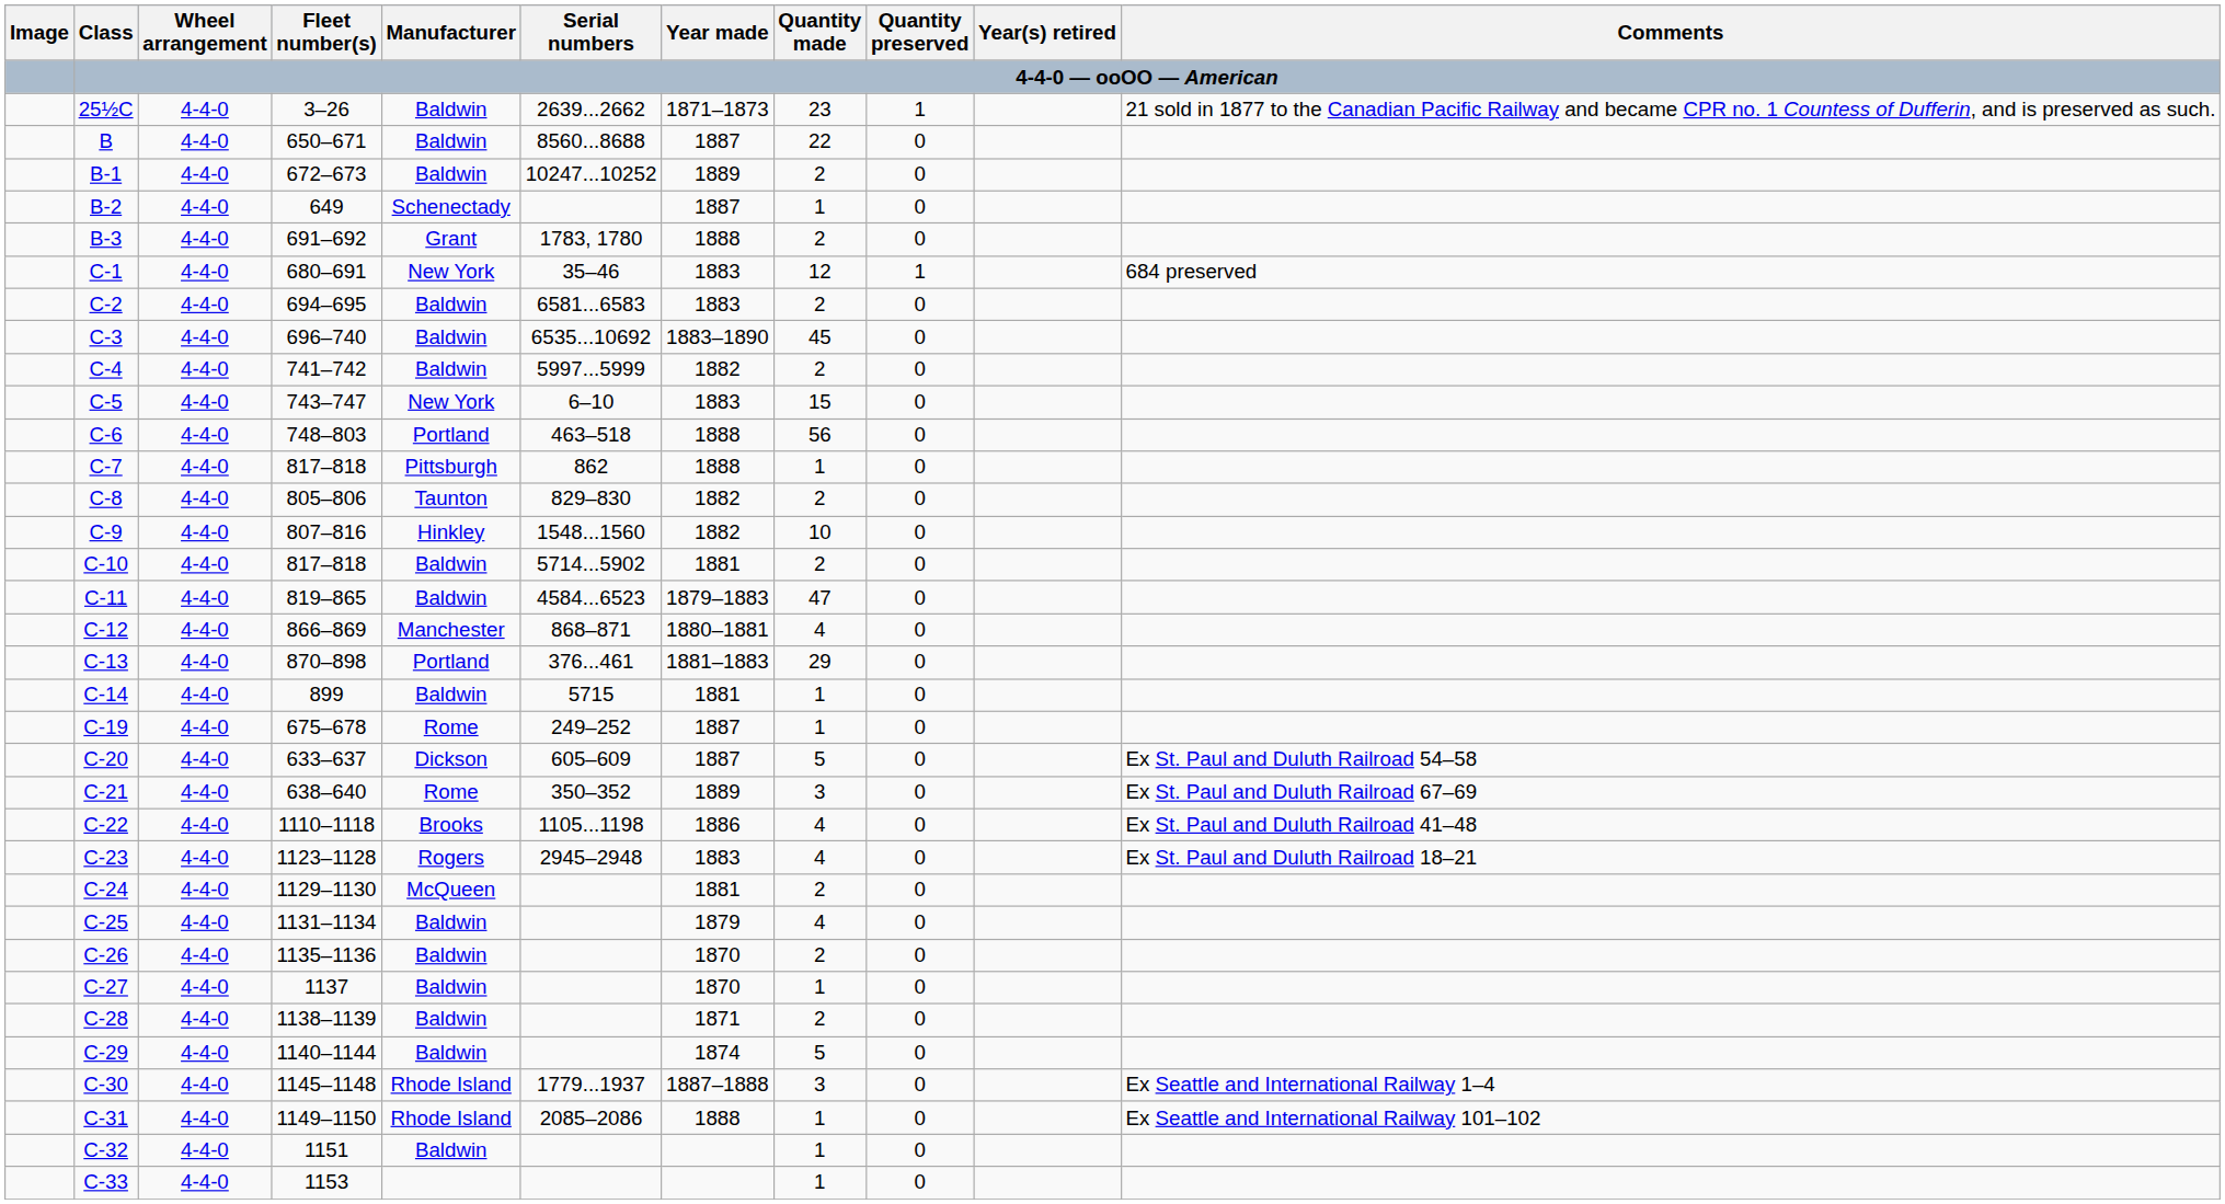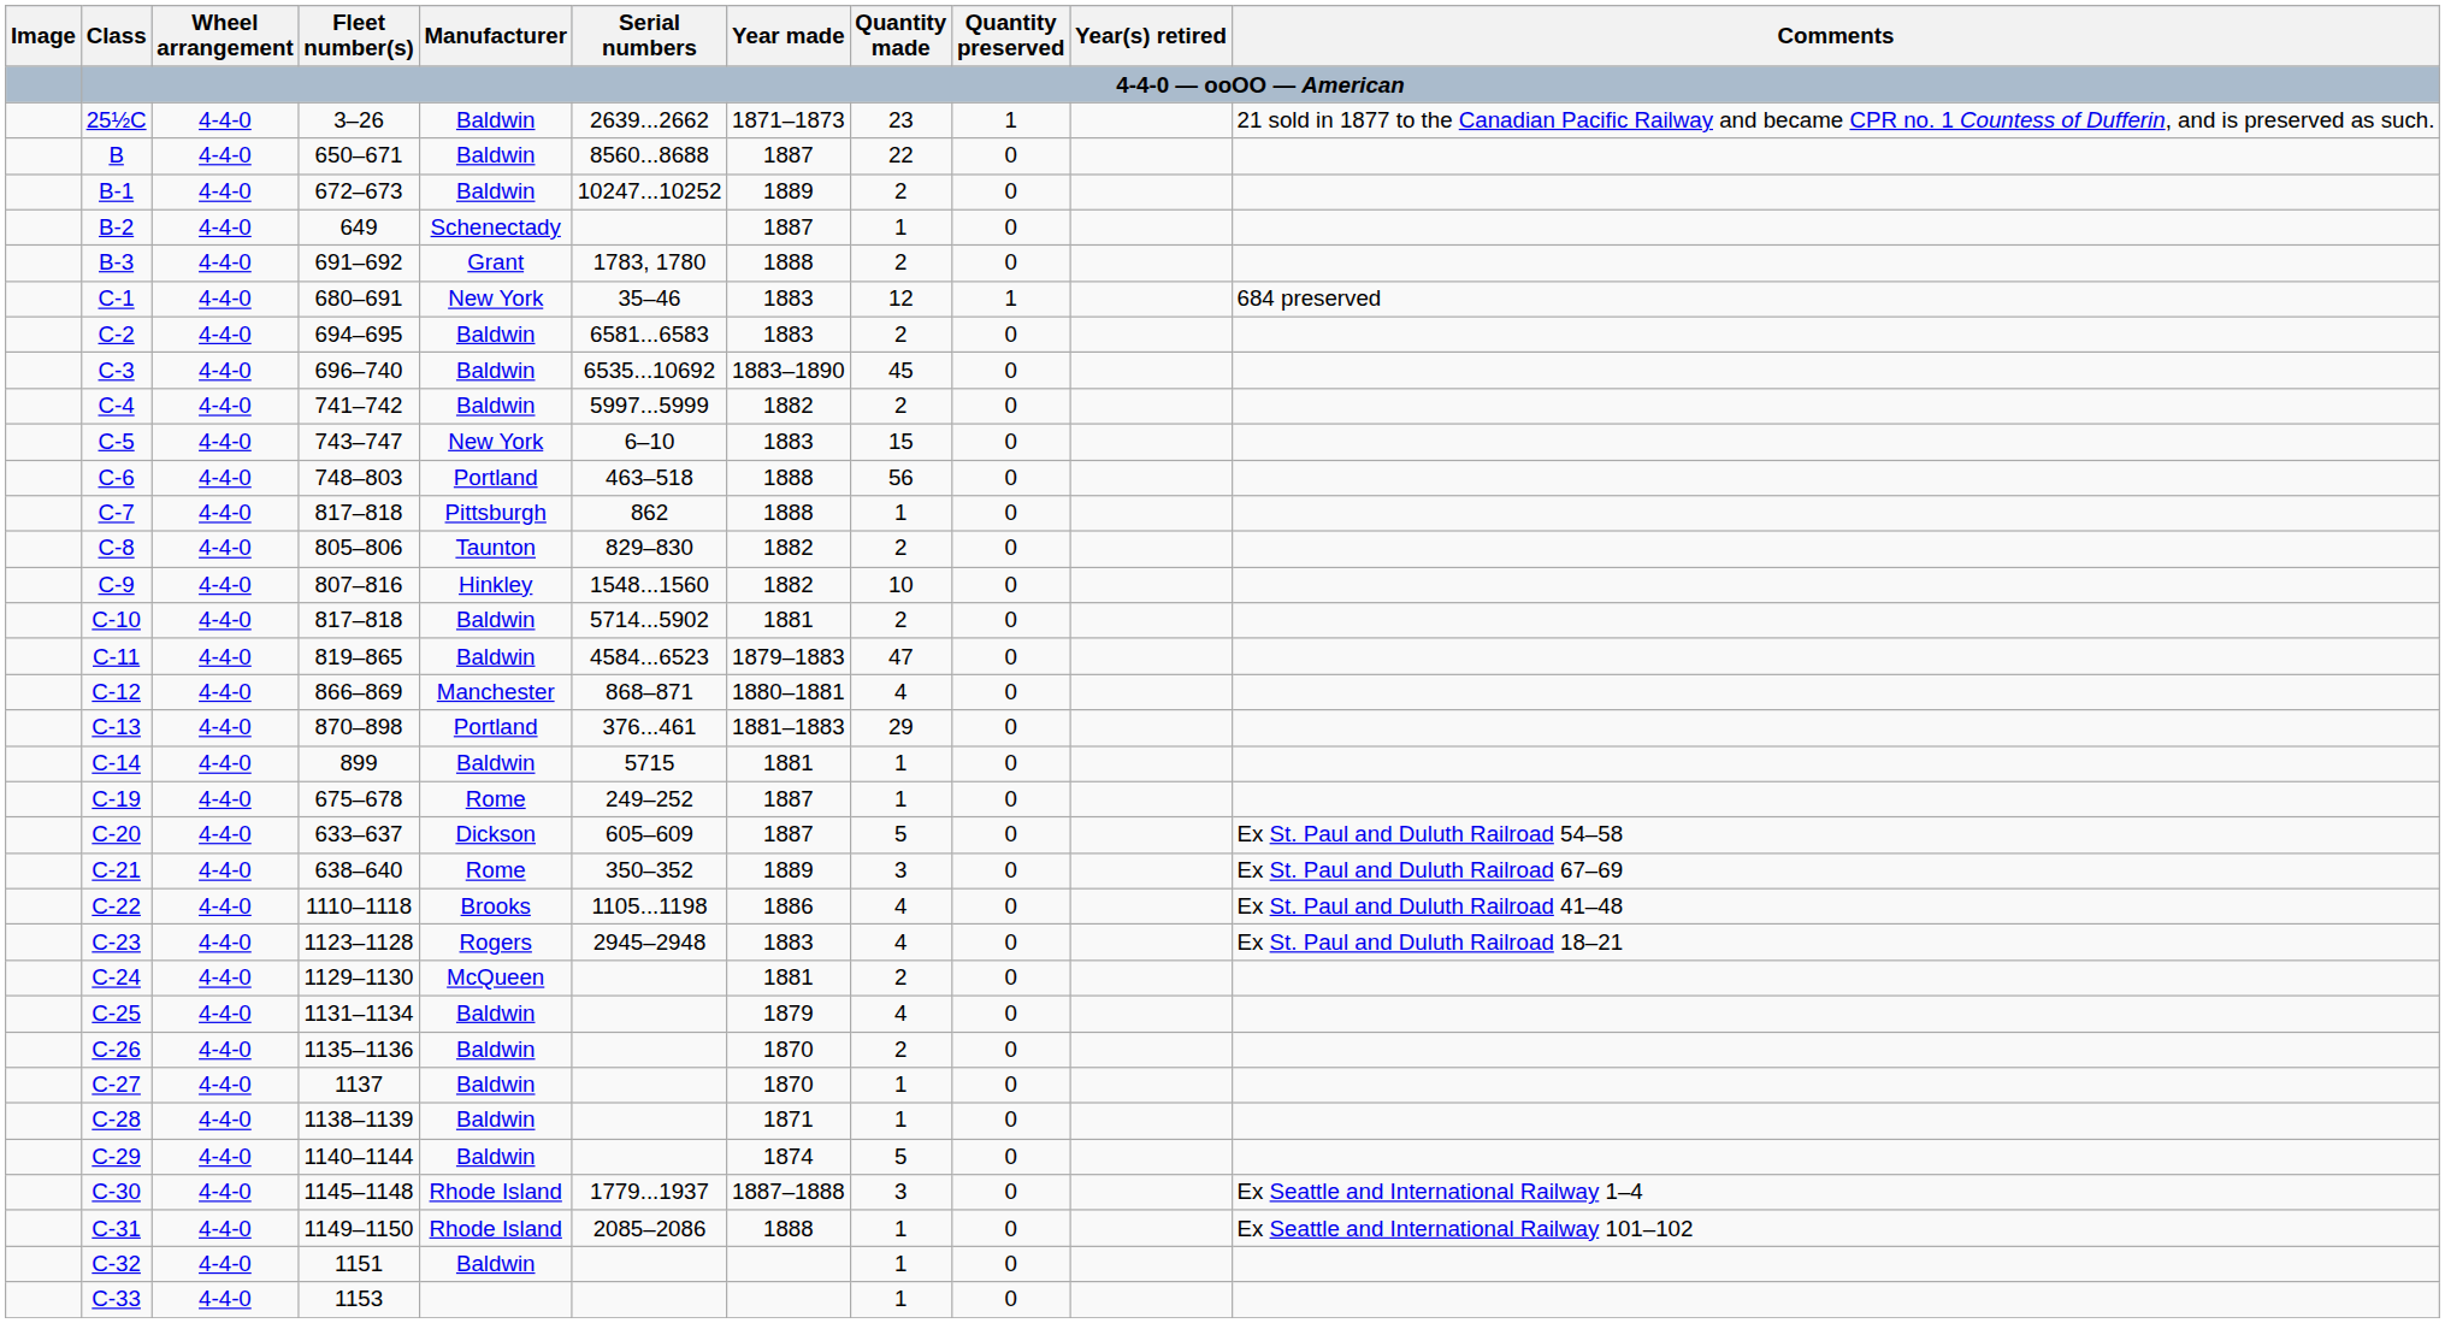C-28 | Quantity made: 2 -> 1
